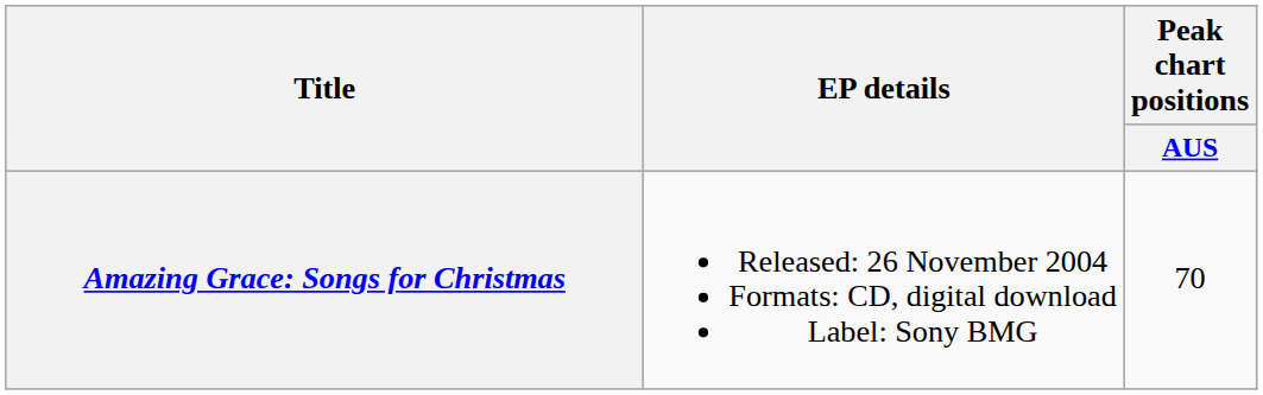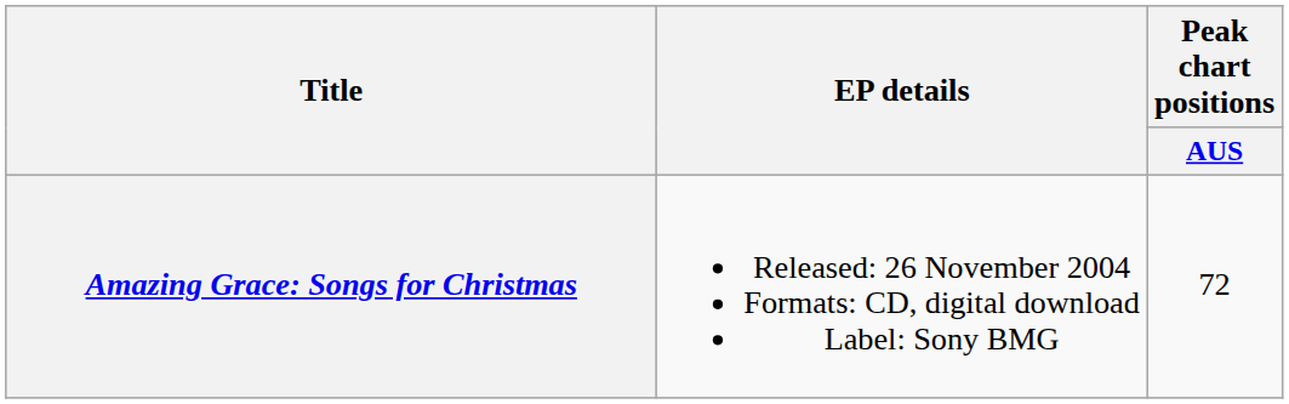Amazing Grace: Songs for Christmas | Peak chart positions / AUS: 70 -> 72
